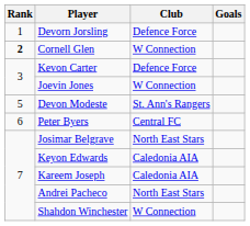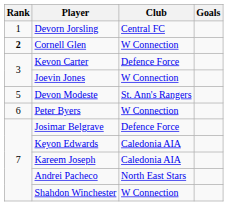Devorn Jorsling | Club: Defence Force -> Central FC
Peter Byers | Club: Central FC -> W Connection
Josimar Belgrave | Club: North East Stars -> Defence Force
